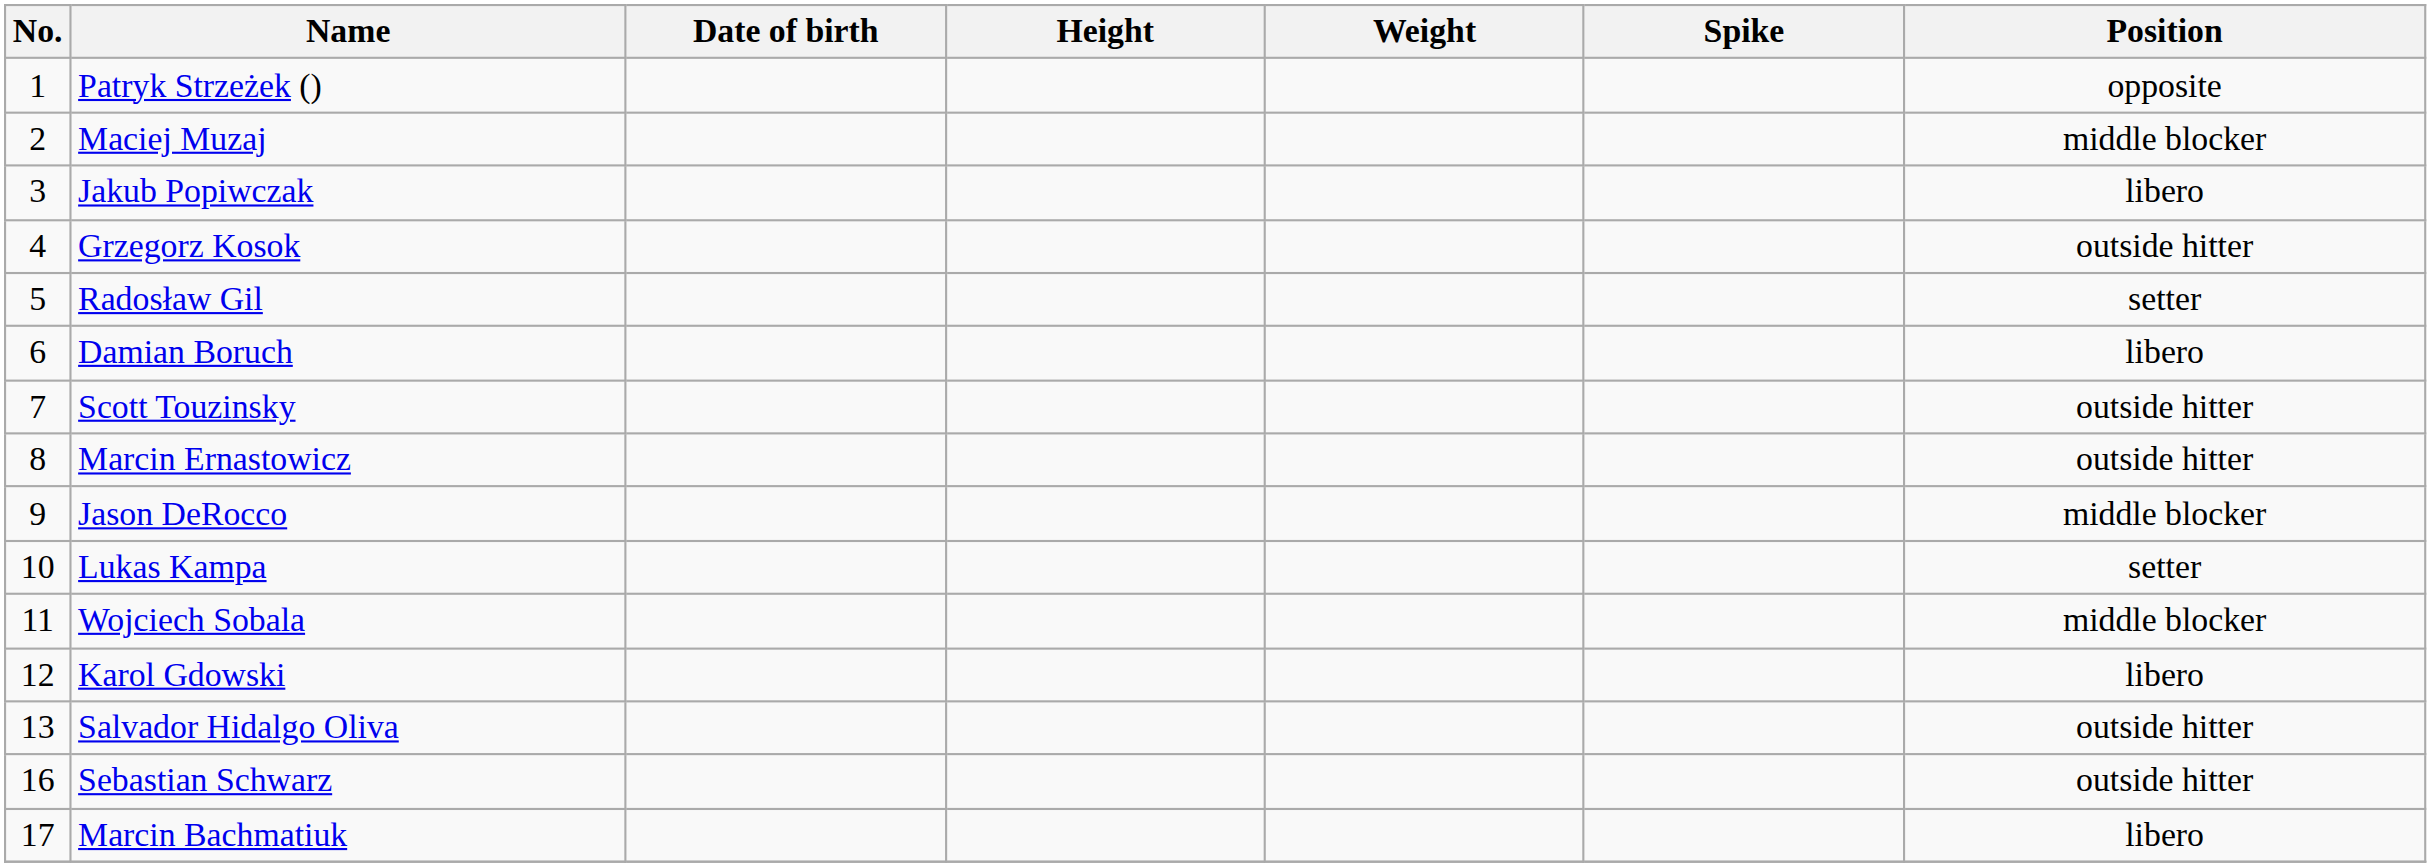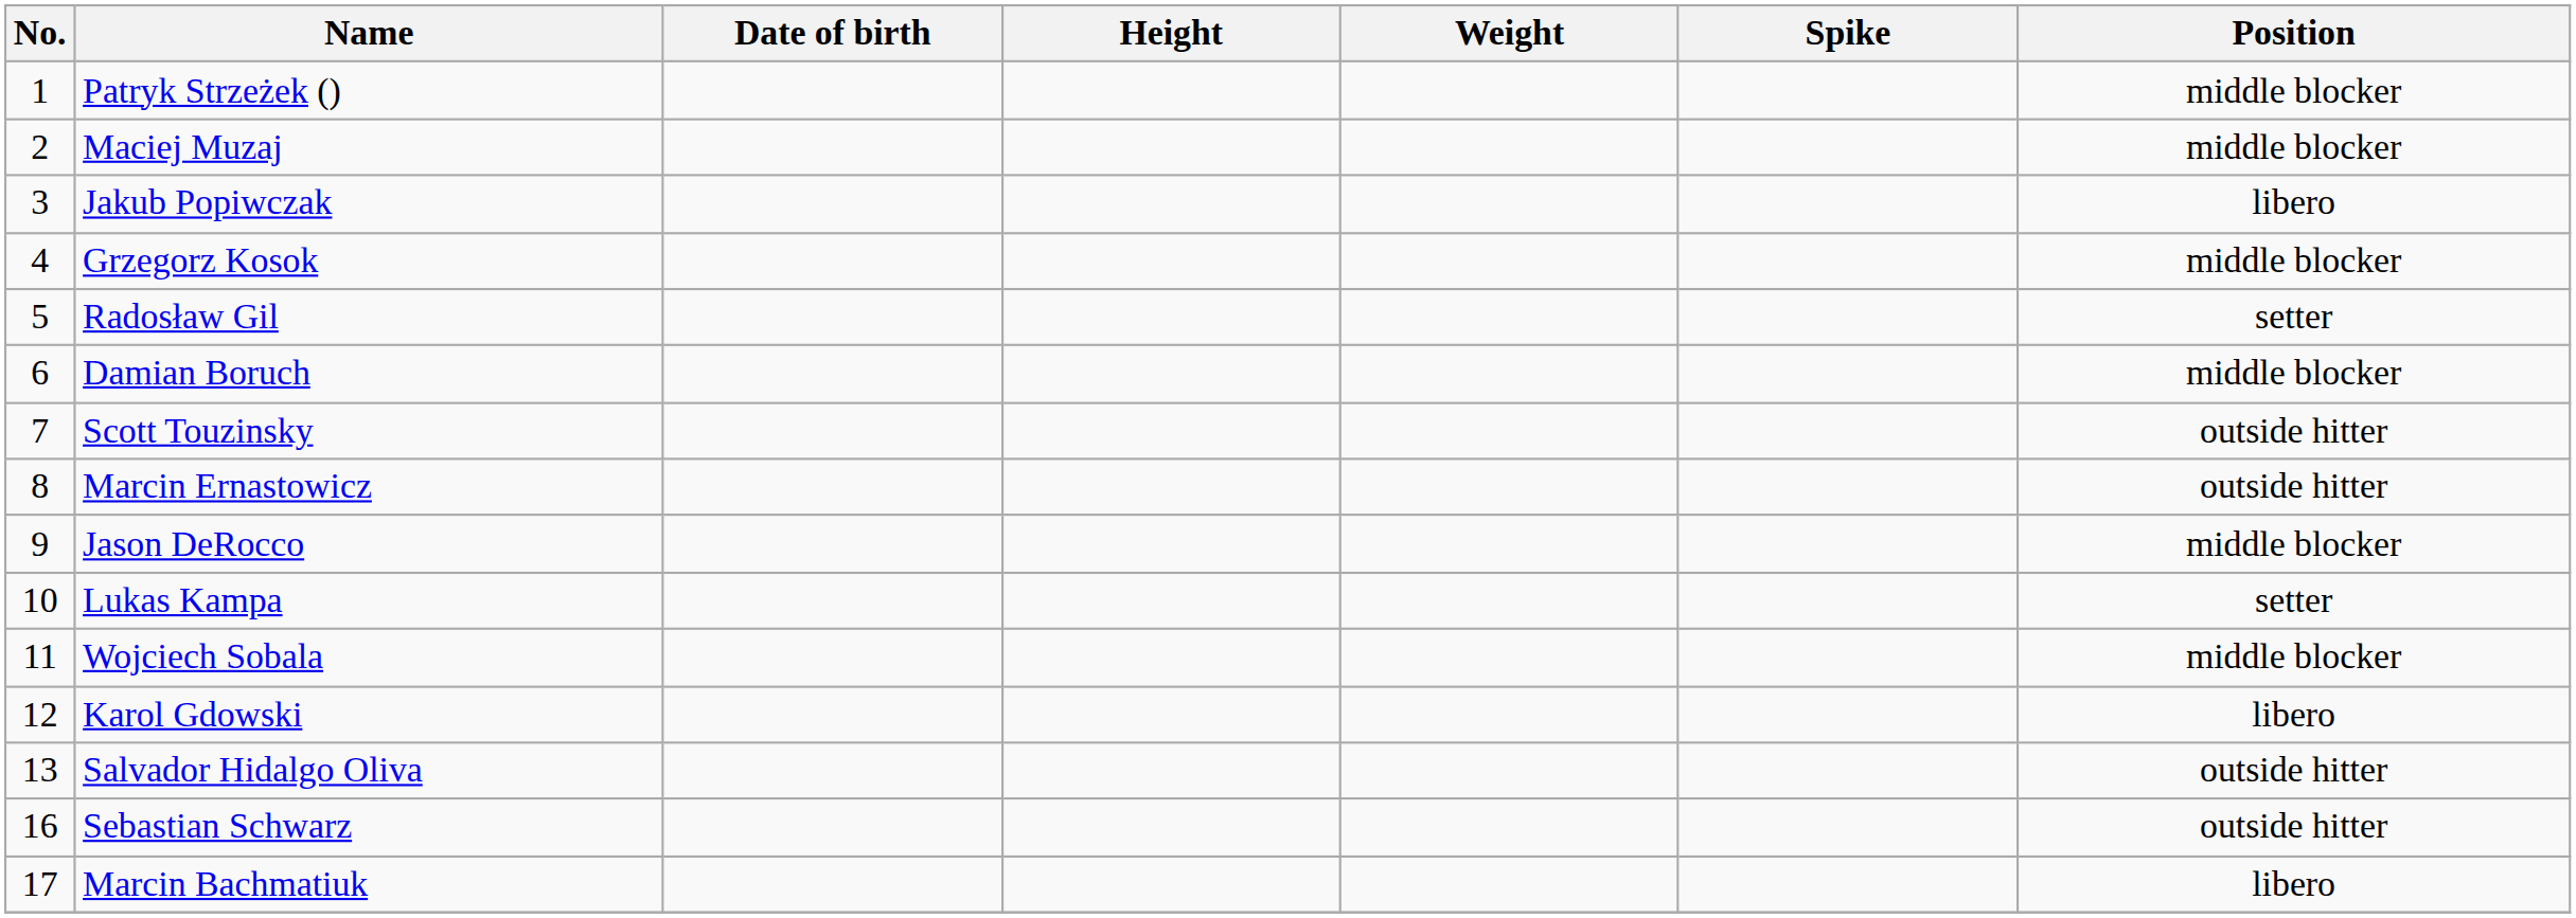Patryk Strzeżek () | Position: opposite -> middle blocker
Grzegorz Kosok | Position: outside hitter -> middle blocker
Damian Boruch | Position: libero -> middle blocker
